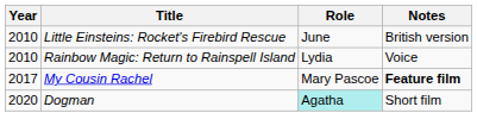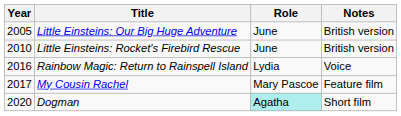+ row: 2005 | Little Einsteins: Our Big Huge Adventure | June | British version
Rainbow Magic: Return to Rainspell Island | Year: 2010 -> 2016
My Cousin Rachel | Notes: bold -> normal
